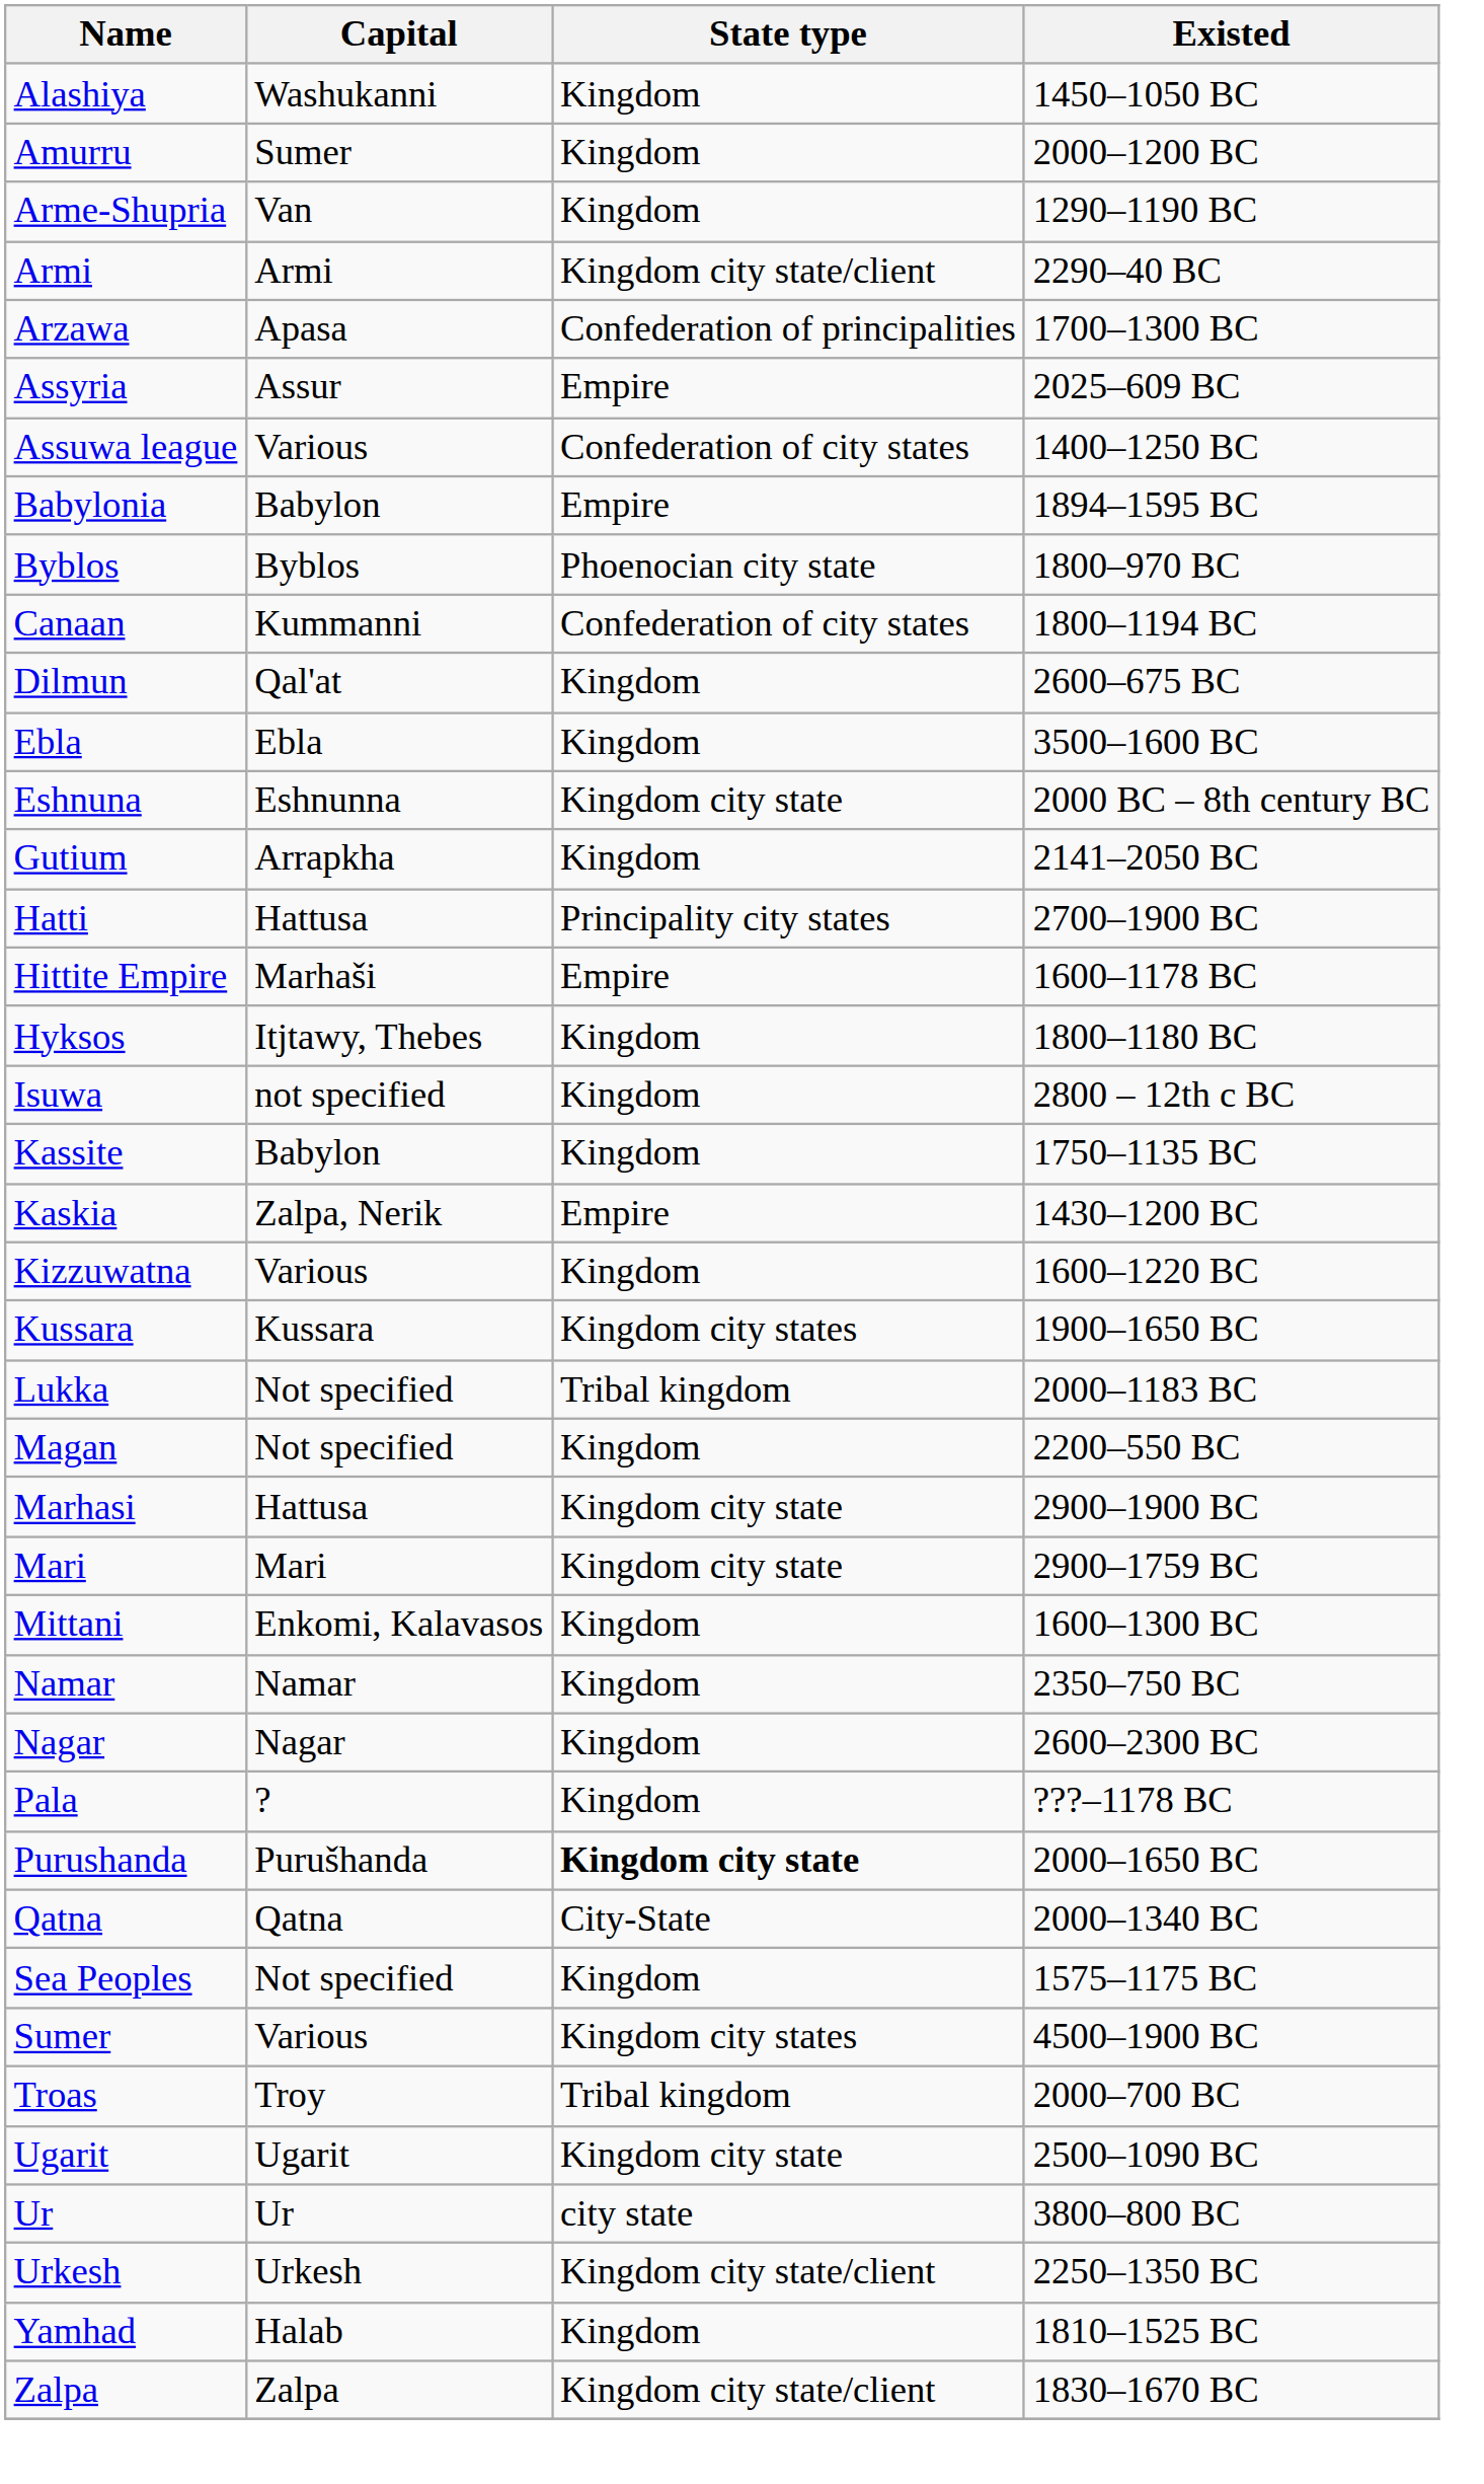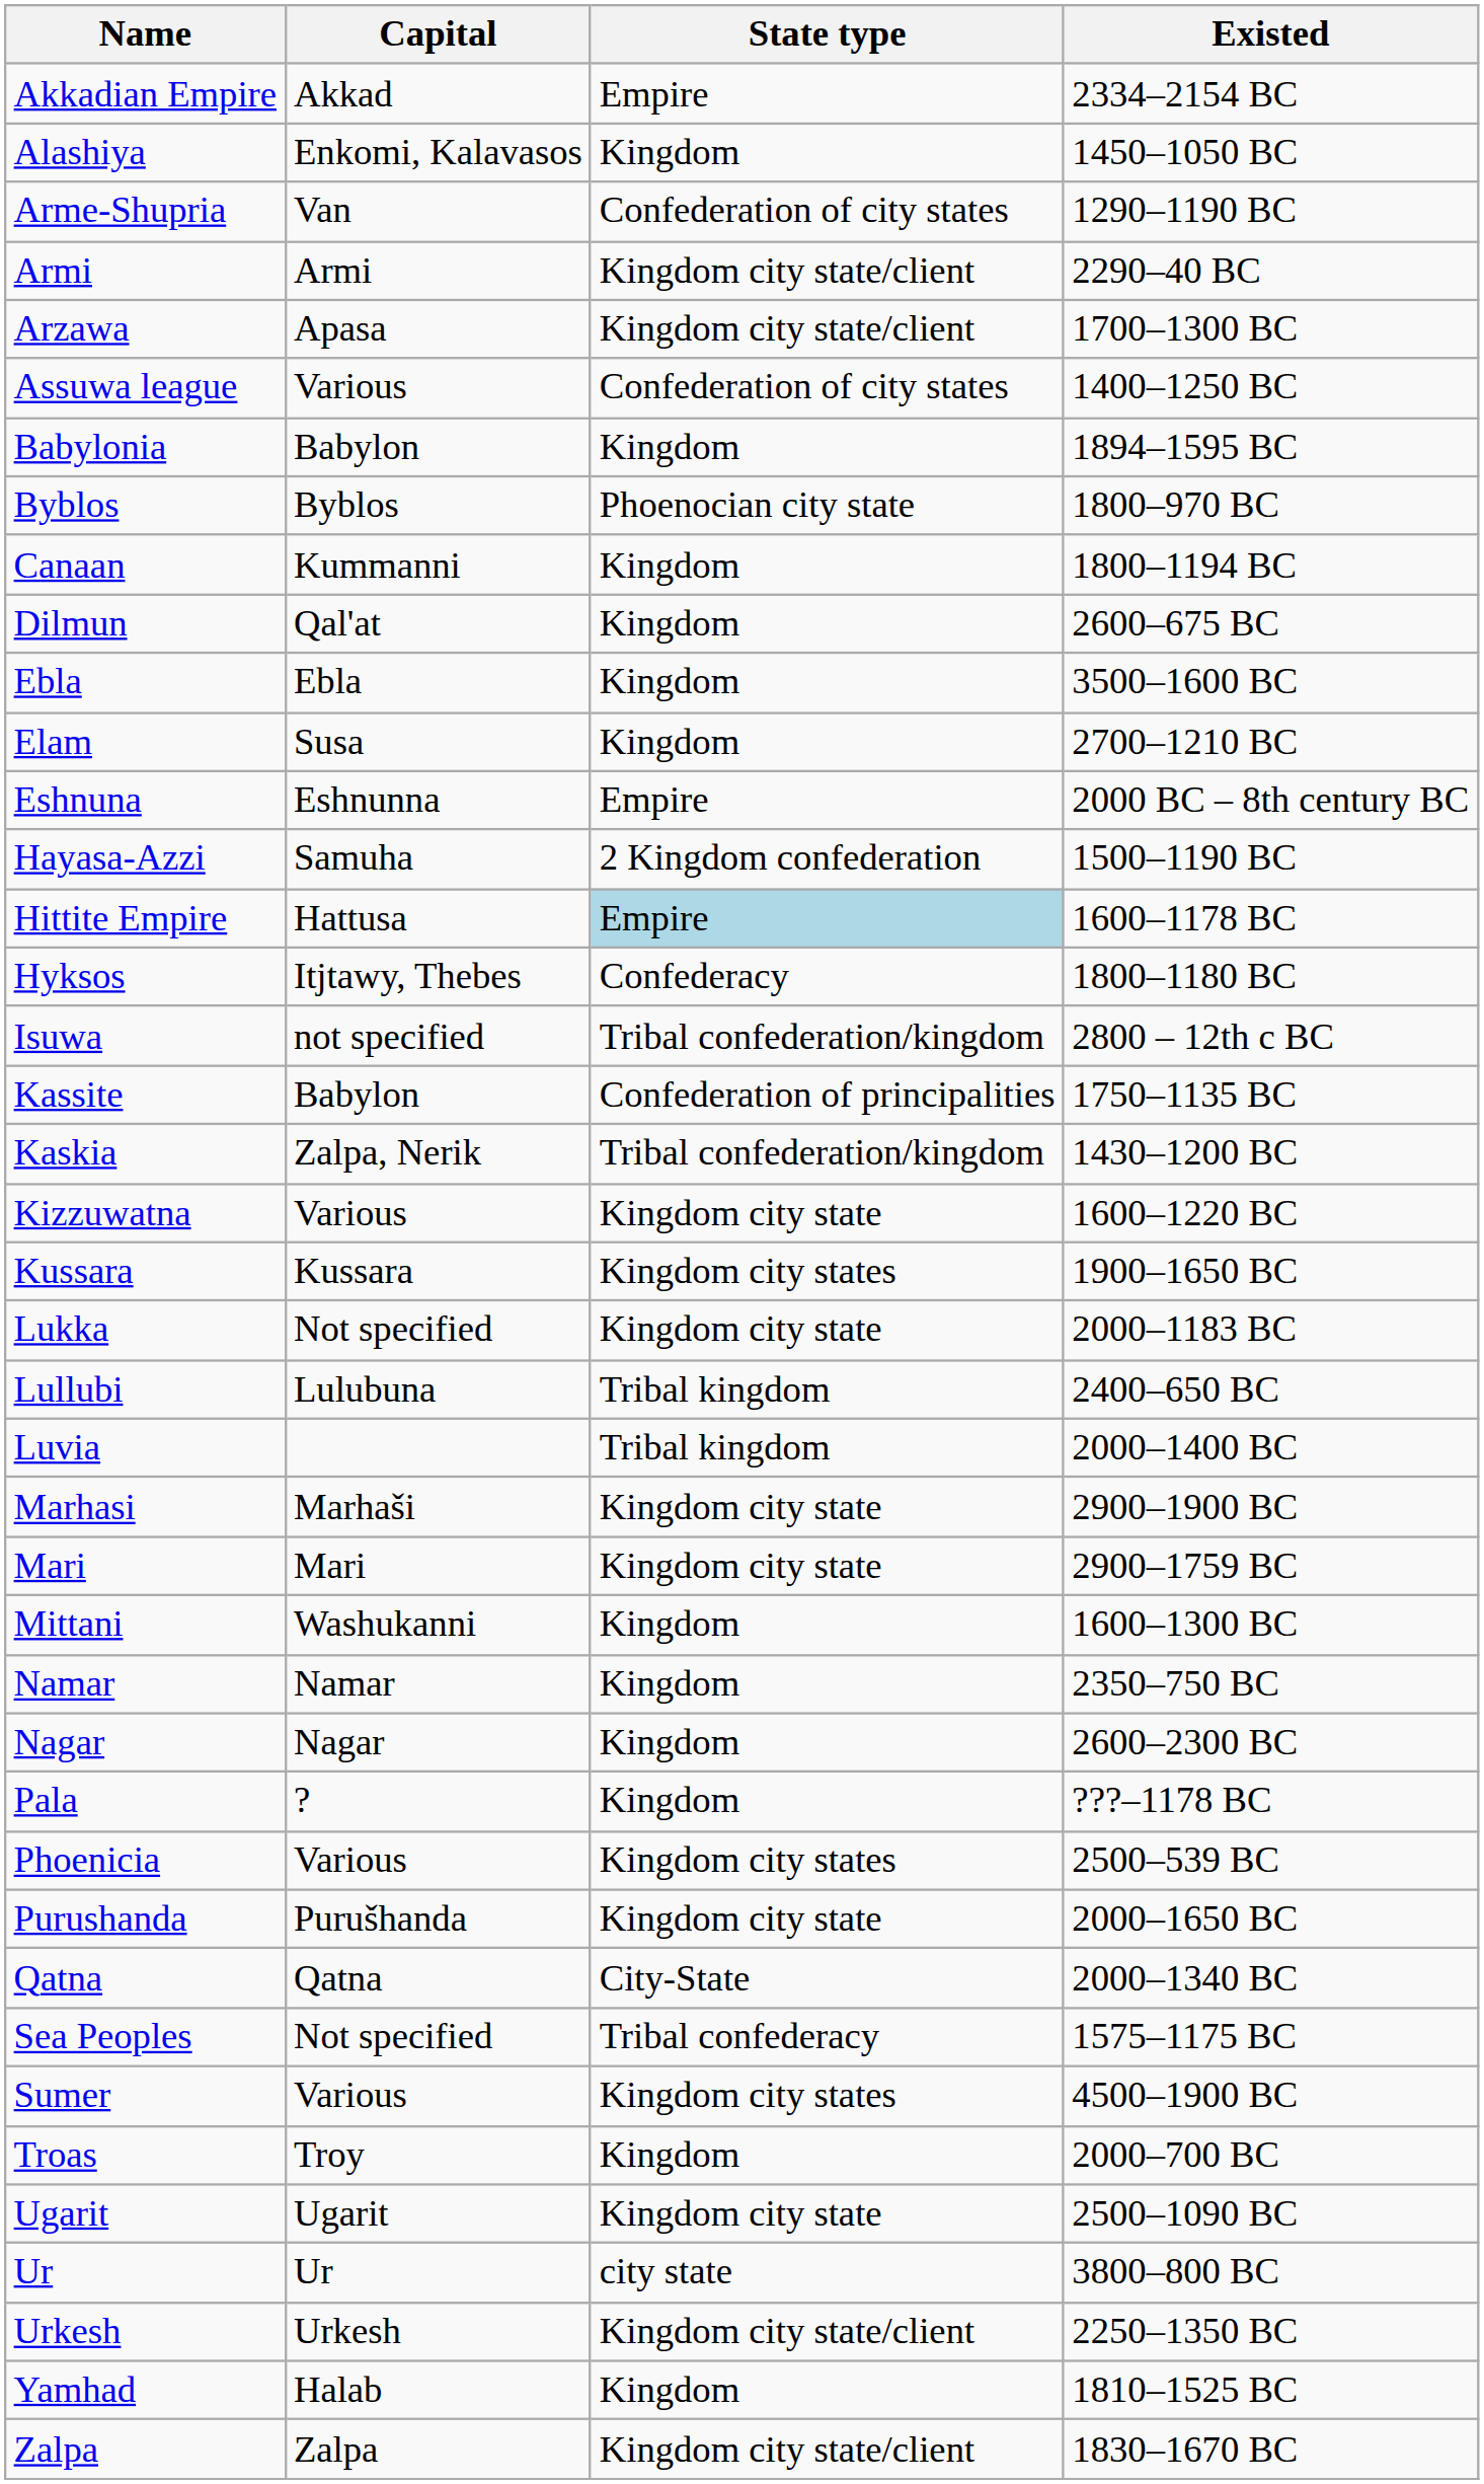+ row: Akkadian Empire | Akkad | Empire | 2334–2154 BC
Alashiya | Capital: Washukanni -> Enkomi, Kalavasos
- row: Amurru | Sumer | Kingdom | 2000–1200 BC
Arme-Shupria | State type: Kingdom -> Confederation of city states
Arzawa | State type: Confederation of principalities -> Kingdom city state/client
- row: Assyria | Assur | Empire | 2025–609 BC
Babylonia | State type: Empire -> Kingdom
Canaan | State type: Confederation of city states -> Kingdom
+ row: Elam | Susa | Kingdom | 2700–1210 BC
Eshnuna | State type: Kingdom city state -> Empire
- row: Gutium | Arrapkha | Kingdom | 2141–2050 BC
- row: Hatti | Hattusa | Principality city states | 2700–1900 BC
+ row: Hayasa-Azzi | Samuha | 2 Kingdom confederation | 1500–1190 BC
Hittite Empire | Capital: Marhaši -> Hattusa
Hittite Empire | State type: no background -> lightblue background
Hyksos | State type: Kingdom -> Confederacy
Isuwa | State type: Kingdom -> Tribal confederation/kingdom
Kassite | State type: Kingdom -> Confederation of principalities
Kaskia | State type: Empire -> Tribal confederation/kingdom
Kizzuwatna | State type: Kingdom -> Kingdom city state
Lukka | State type: Tribal kingdom -> Kingdom city state
+ row: Lullubi | Lulubuna | Tribal kingdom | 2400–650 BC
+ row: Luvia | Tribal kingdom | 2000–1400 BC
- row: Magan | Not specified | Kingdom | 2200–550 BC
Marhasi | Capital: Hattusa -> Marhaši
Mittani | Capital: Enkomi, Kalavasos -> Washukanni
+ row: Phoenicia | Various | Kingdom city states | 2500–539 BC
Purushanda | State type: bold -> normal
Sea Peoples | State type: Kingdom -> Tribal confederacy
Troas | State type: Tribal kingdom -> Kingdom
